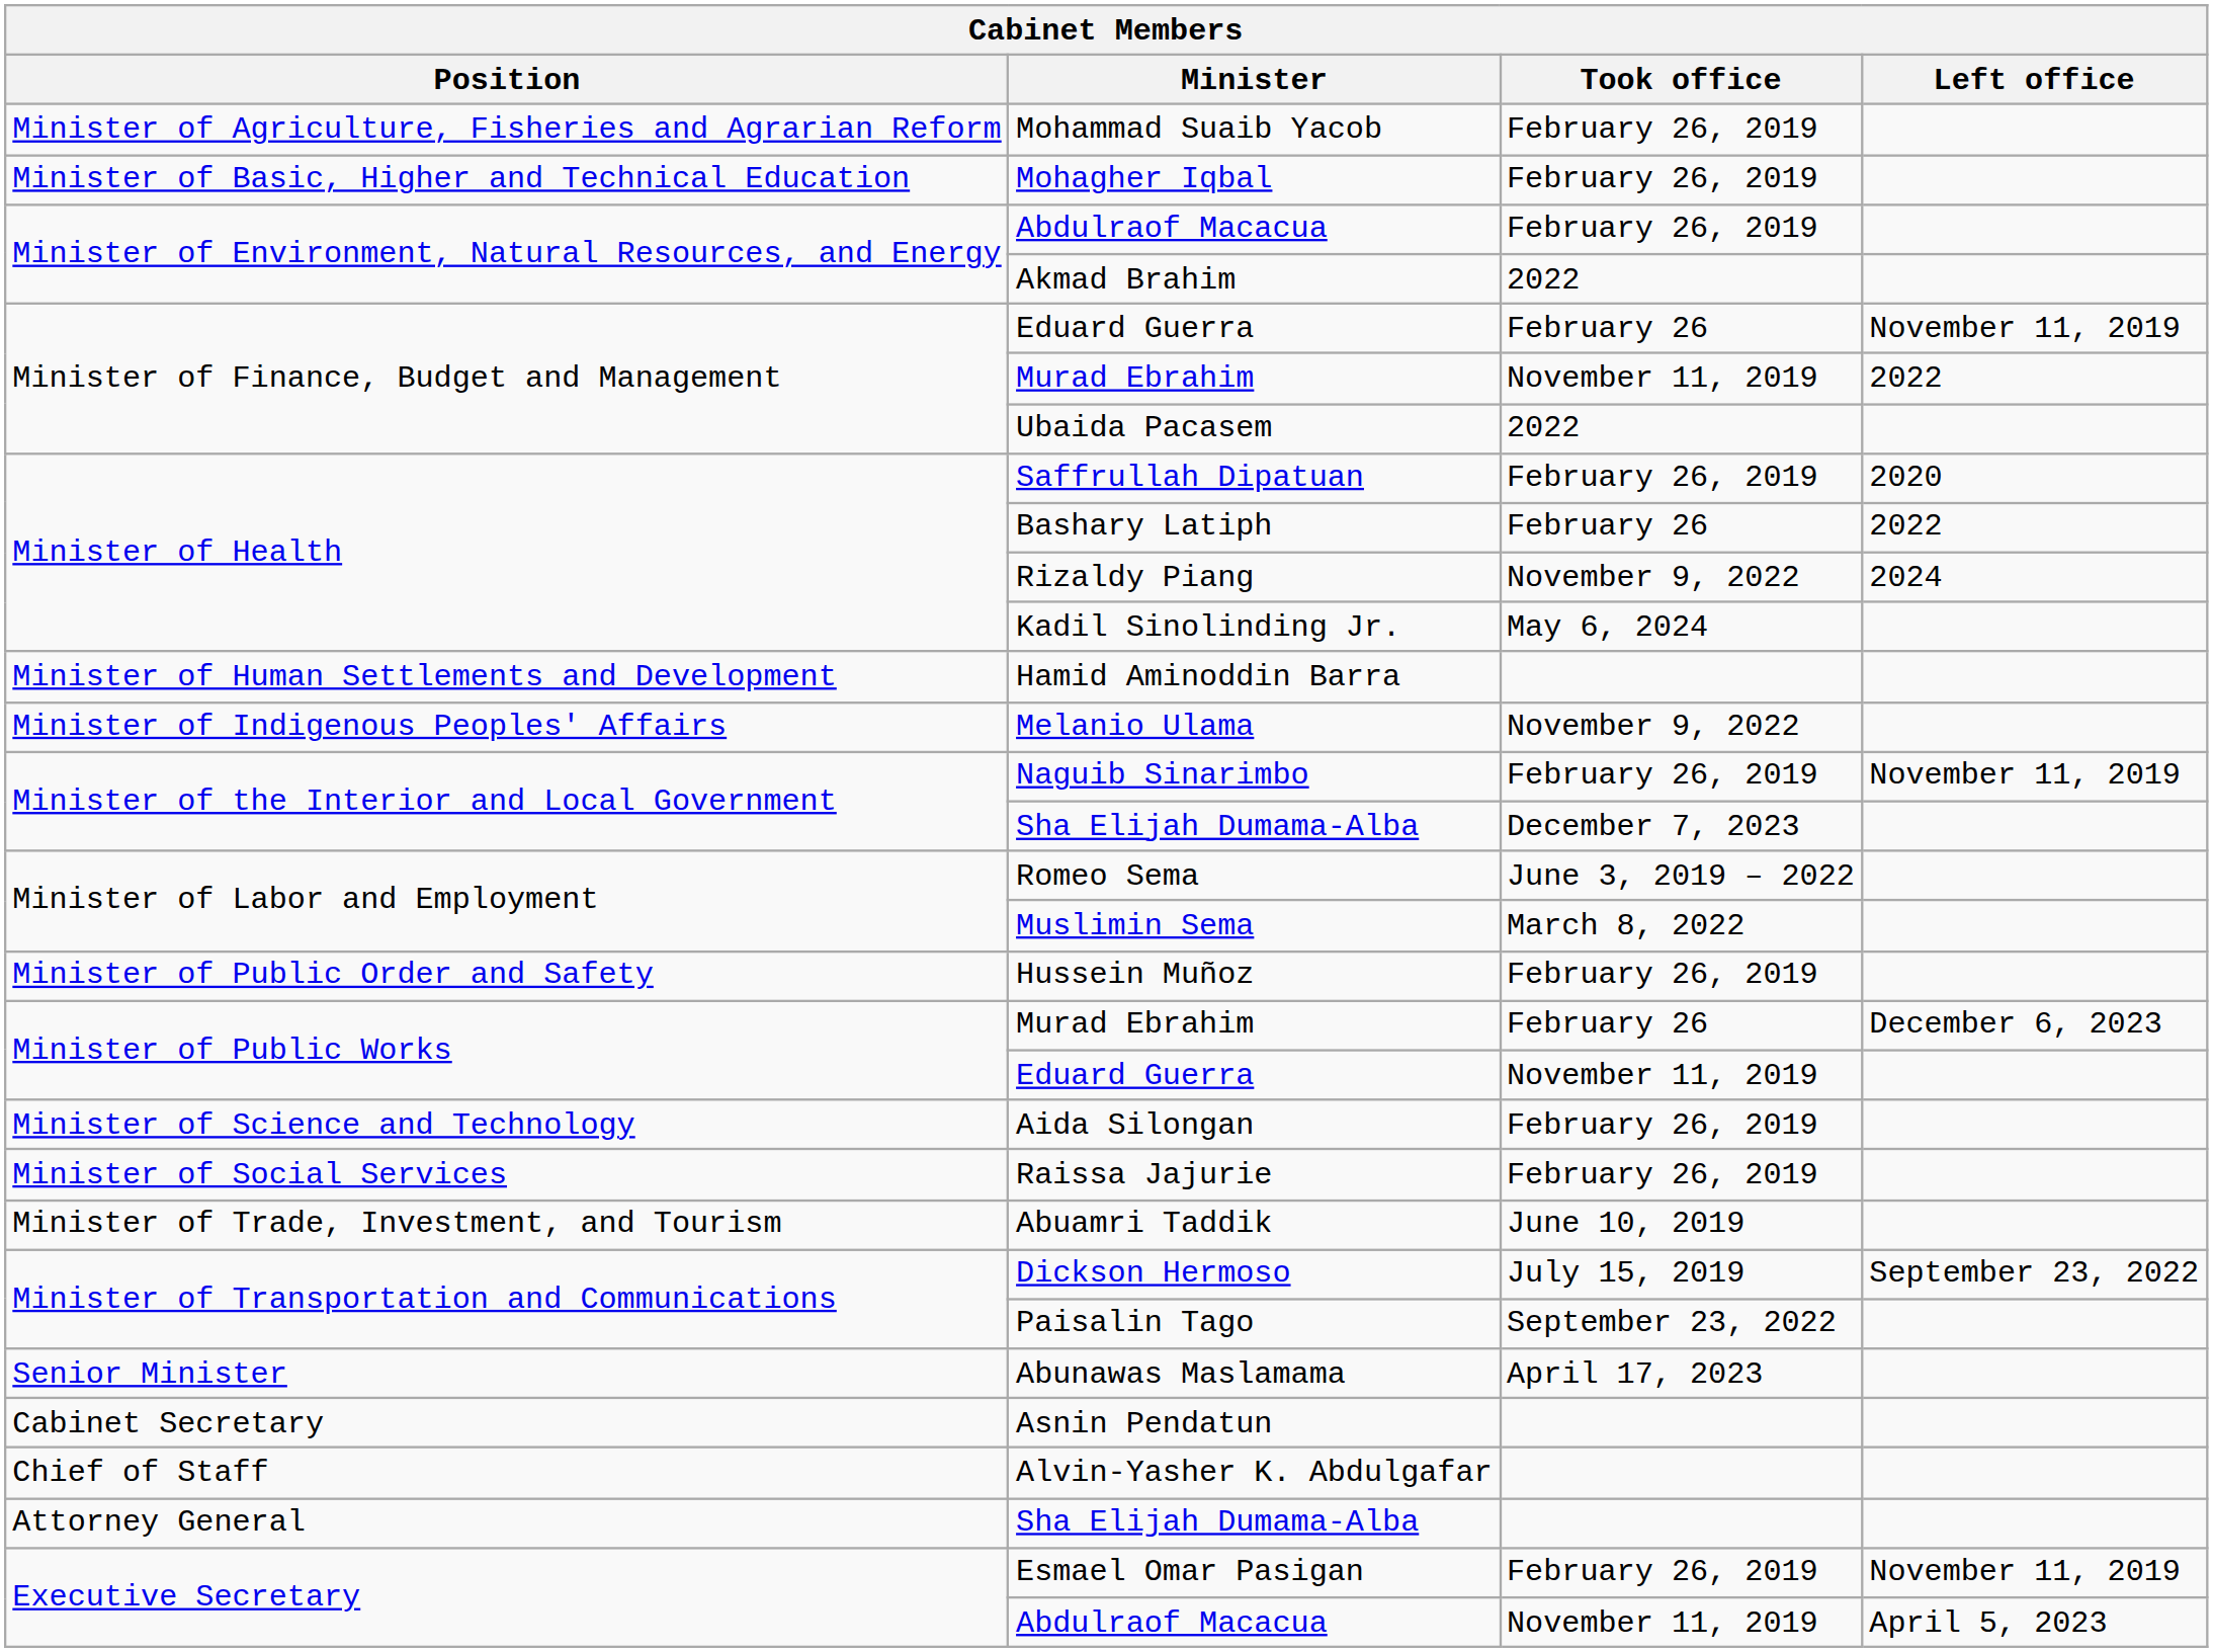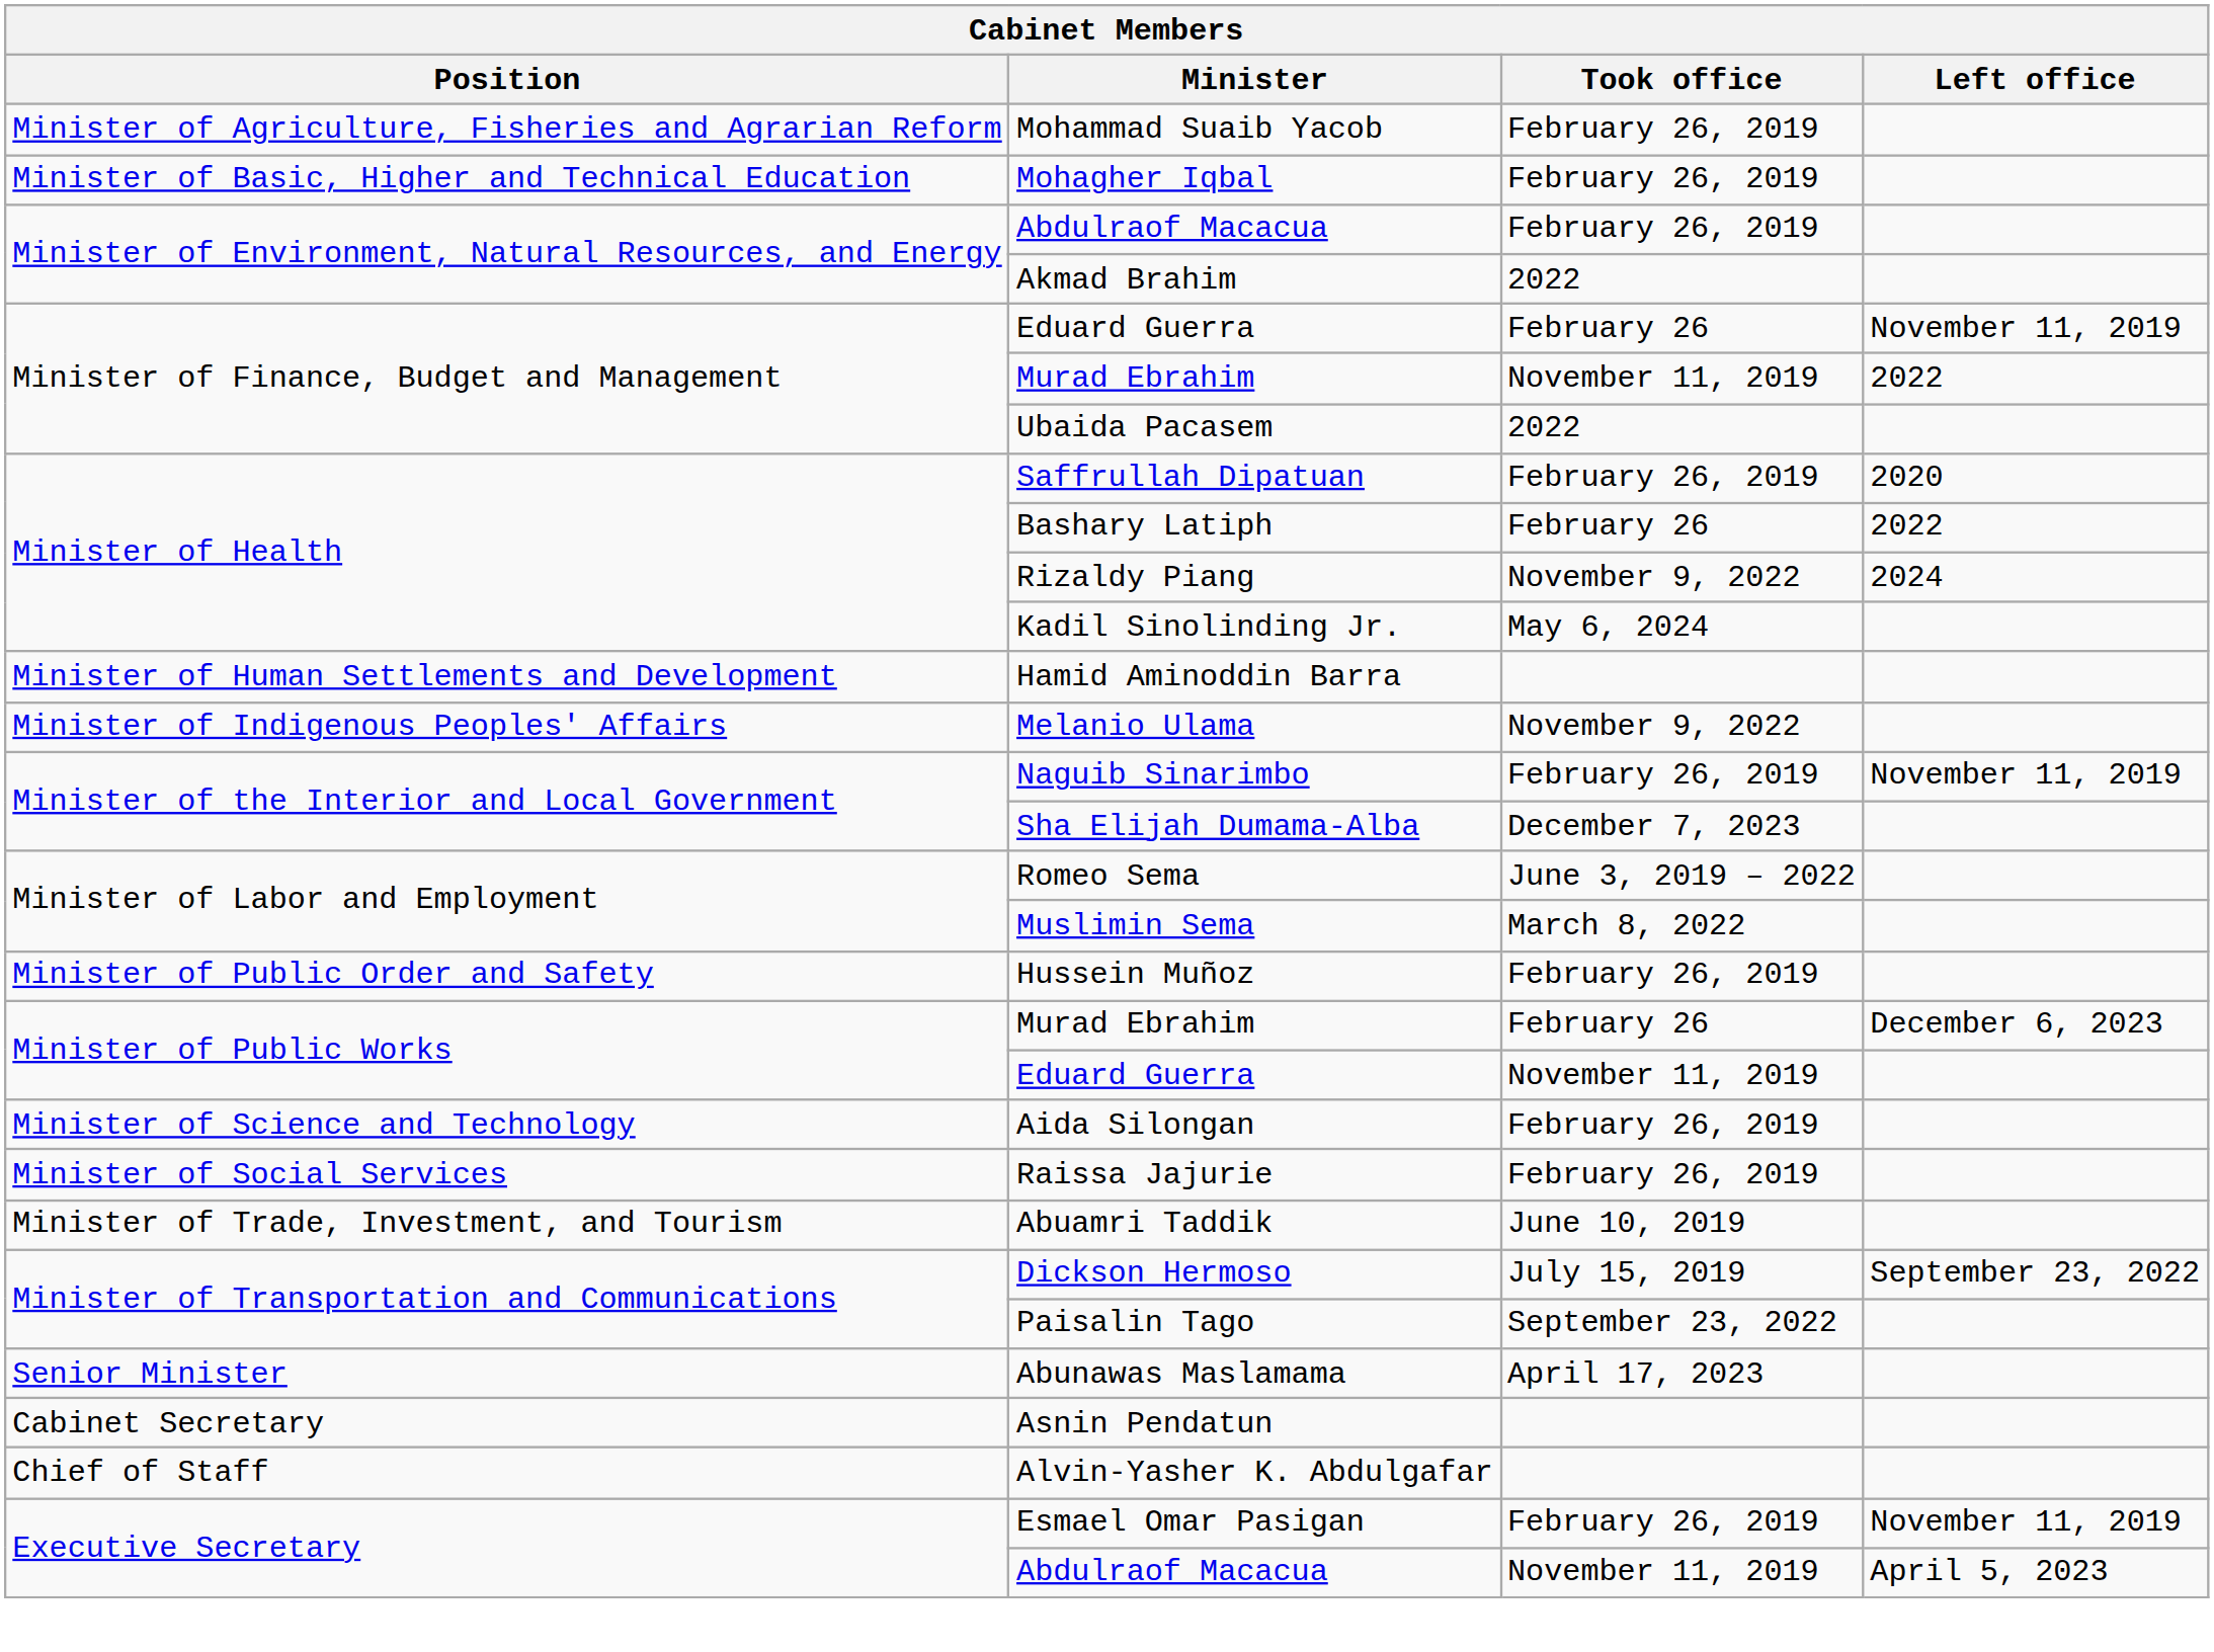- row: Attorney General | Sha Elijah Dumama-Alba
